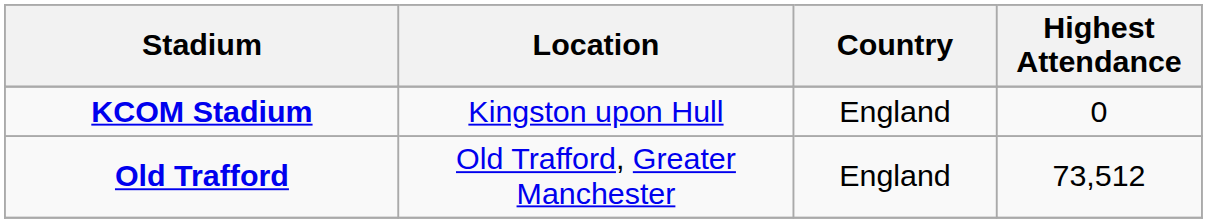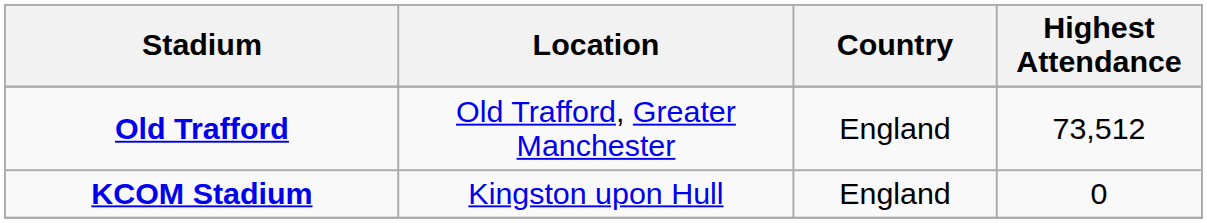rows swapped: Old Trafford <-> KCOM Stadium
